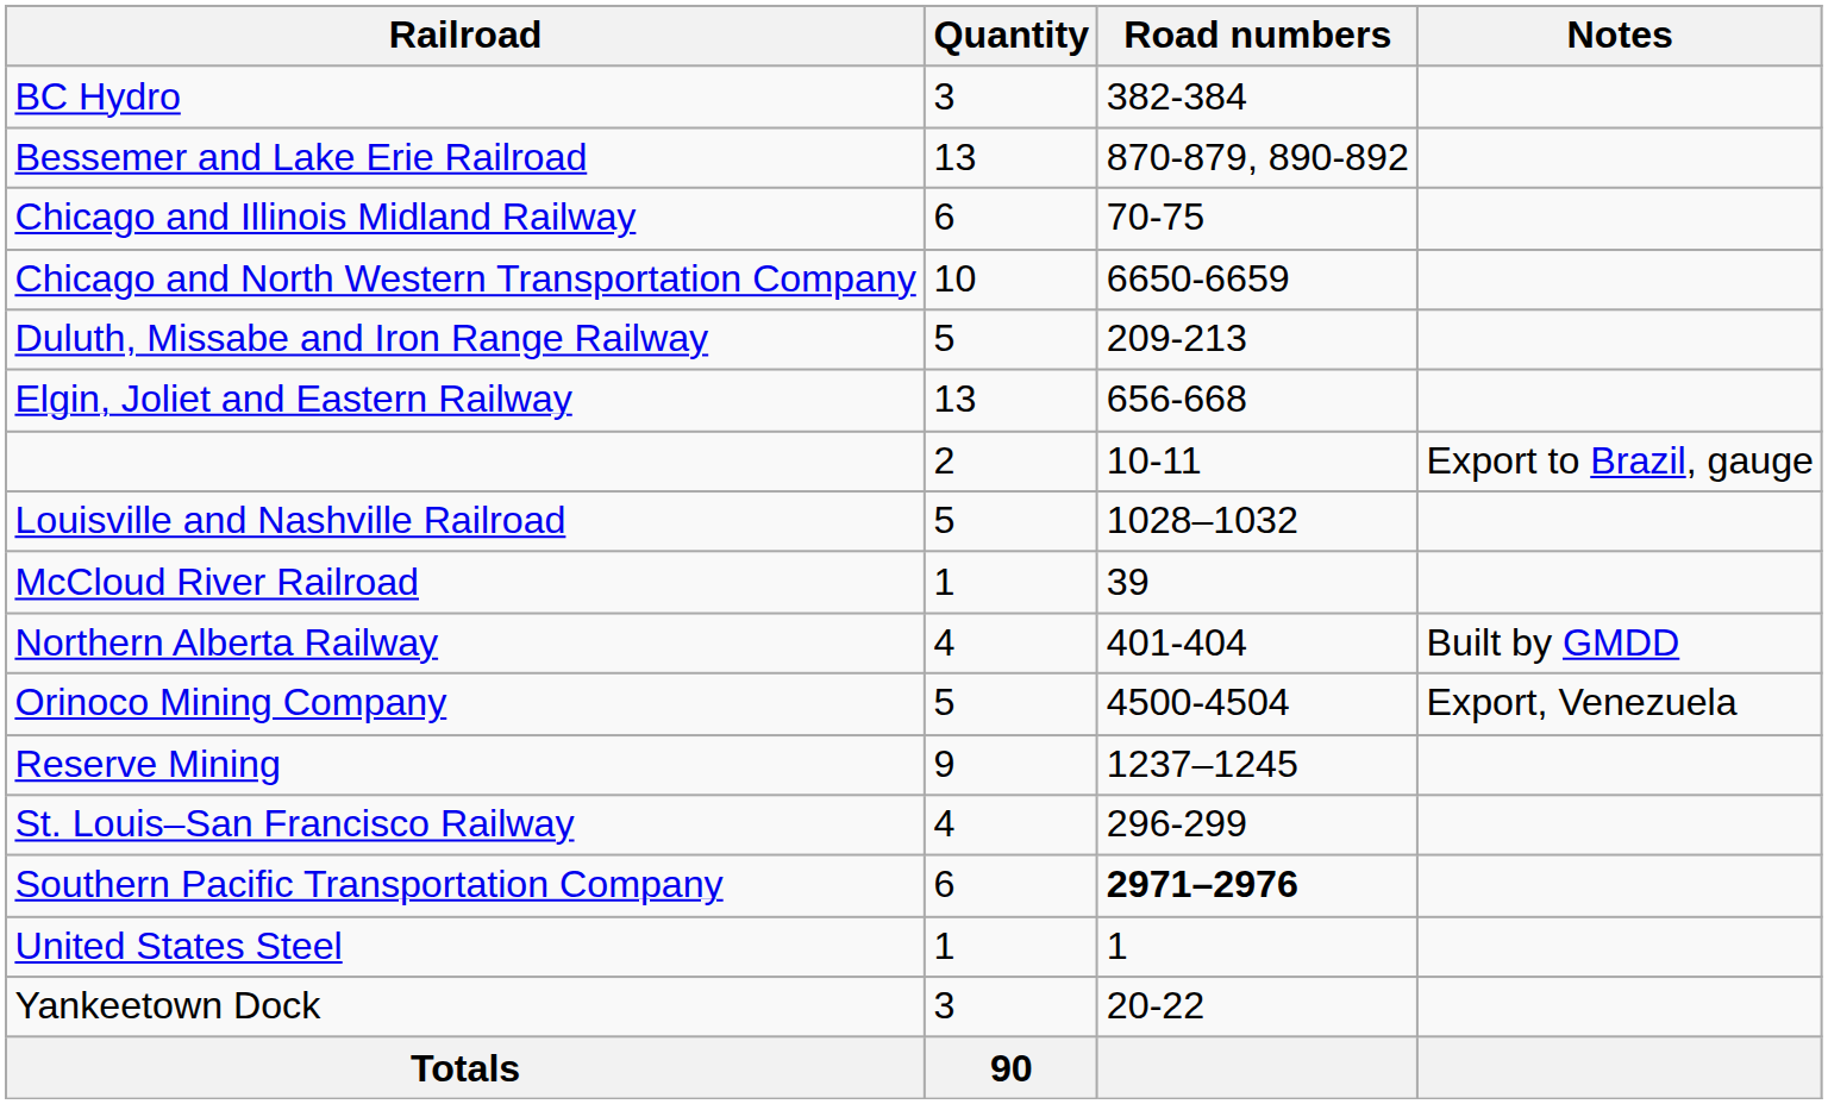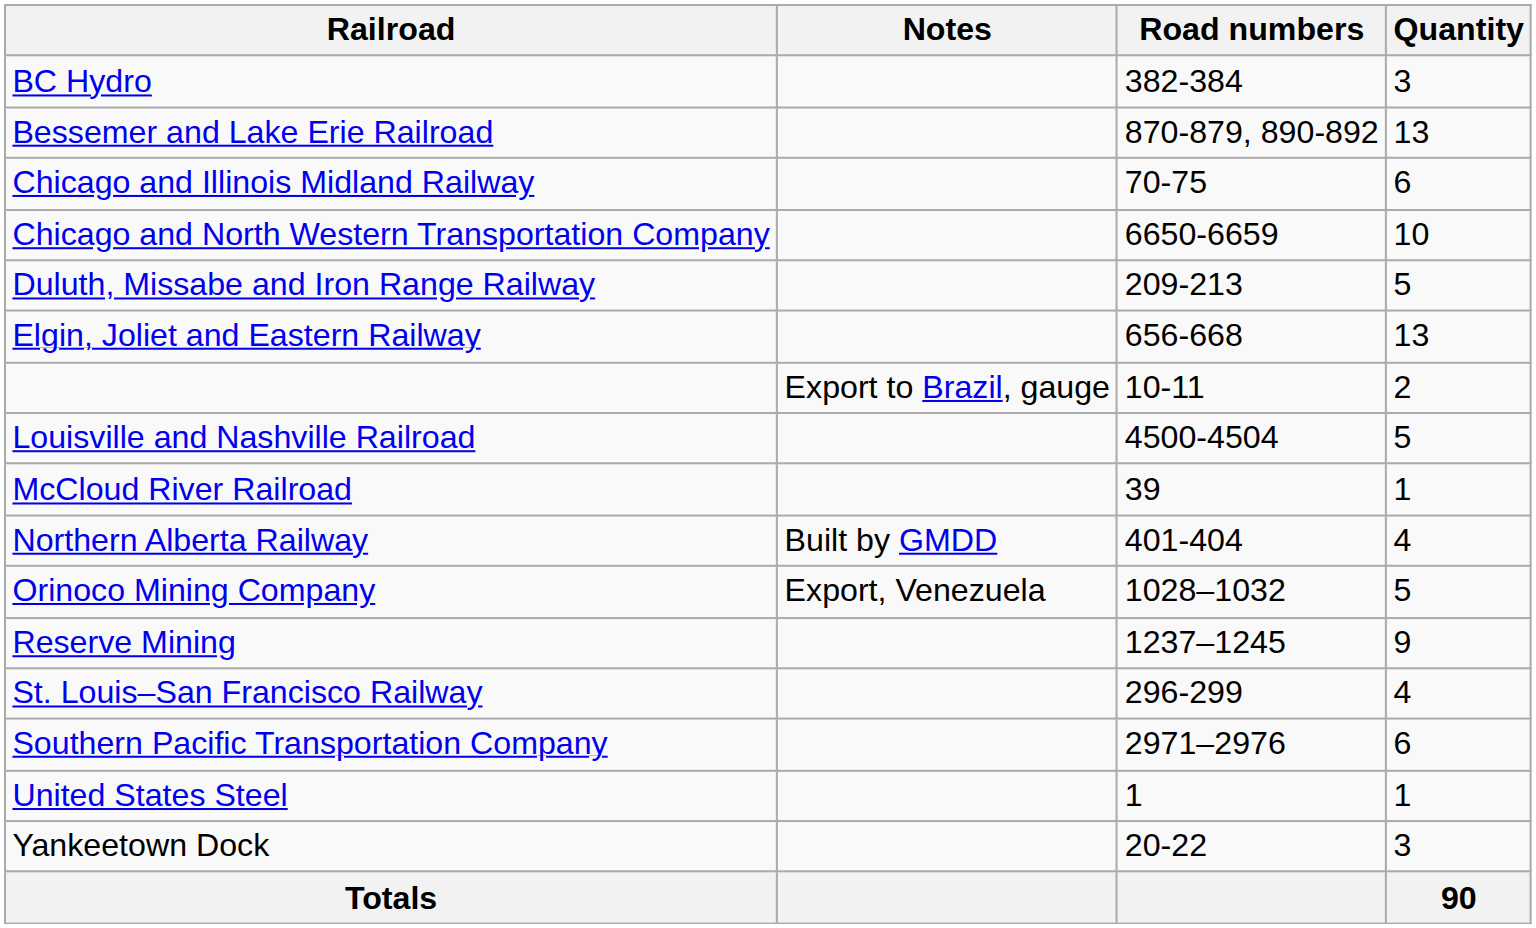columns swapped: Quantity <-> Notes
Louisville and Nashville Railroad | Road numbers: 1028–1032 -> 4500-4504
Orinoco Mining Company | Road numbers: 4500-4504 -> 1028–1032
Southern Pacific Transportation Company | Road numbers: bold -> normal
